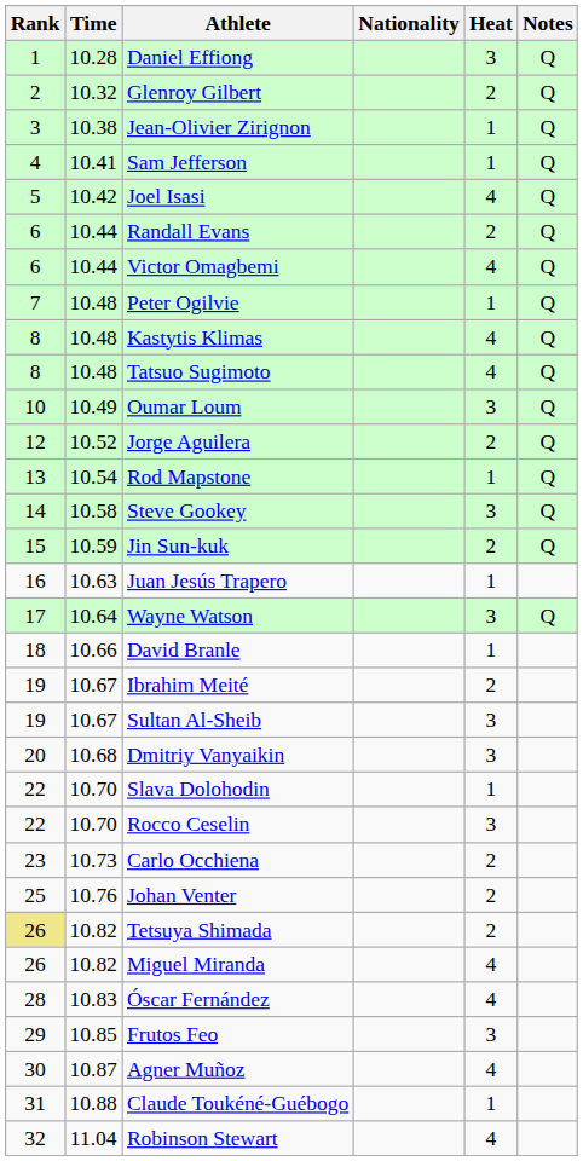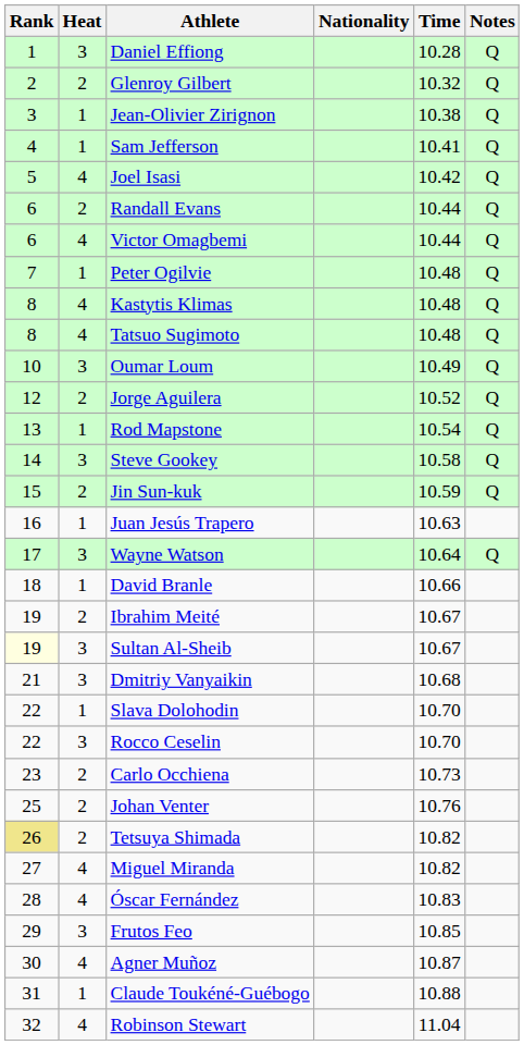columns swapped: Heat <-> Time
Sultan Al-Sheib | Rank: no background -> lightyellow background
Dmitriy Vanyaikin | Rank: 20 -> 21
Miguel Miranda | Rank: 26 -> 27
